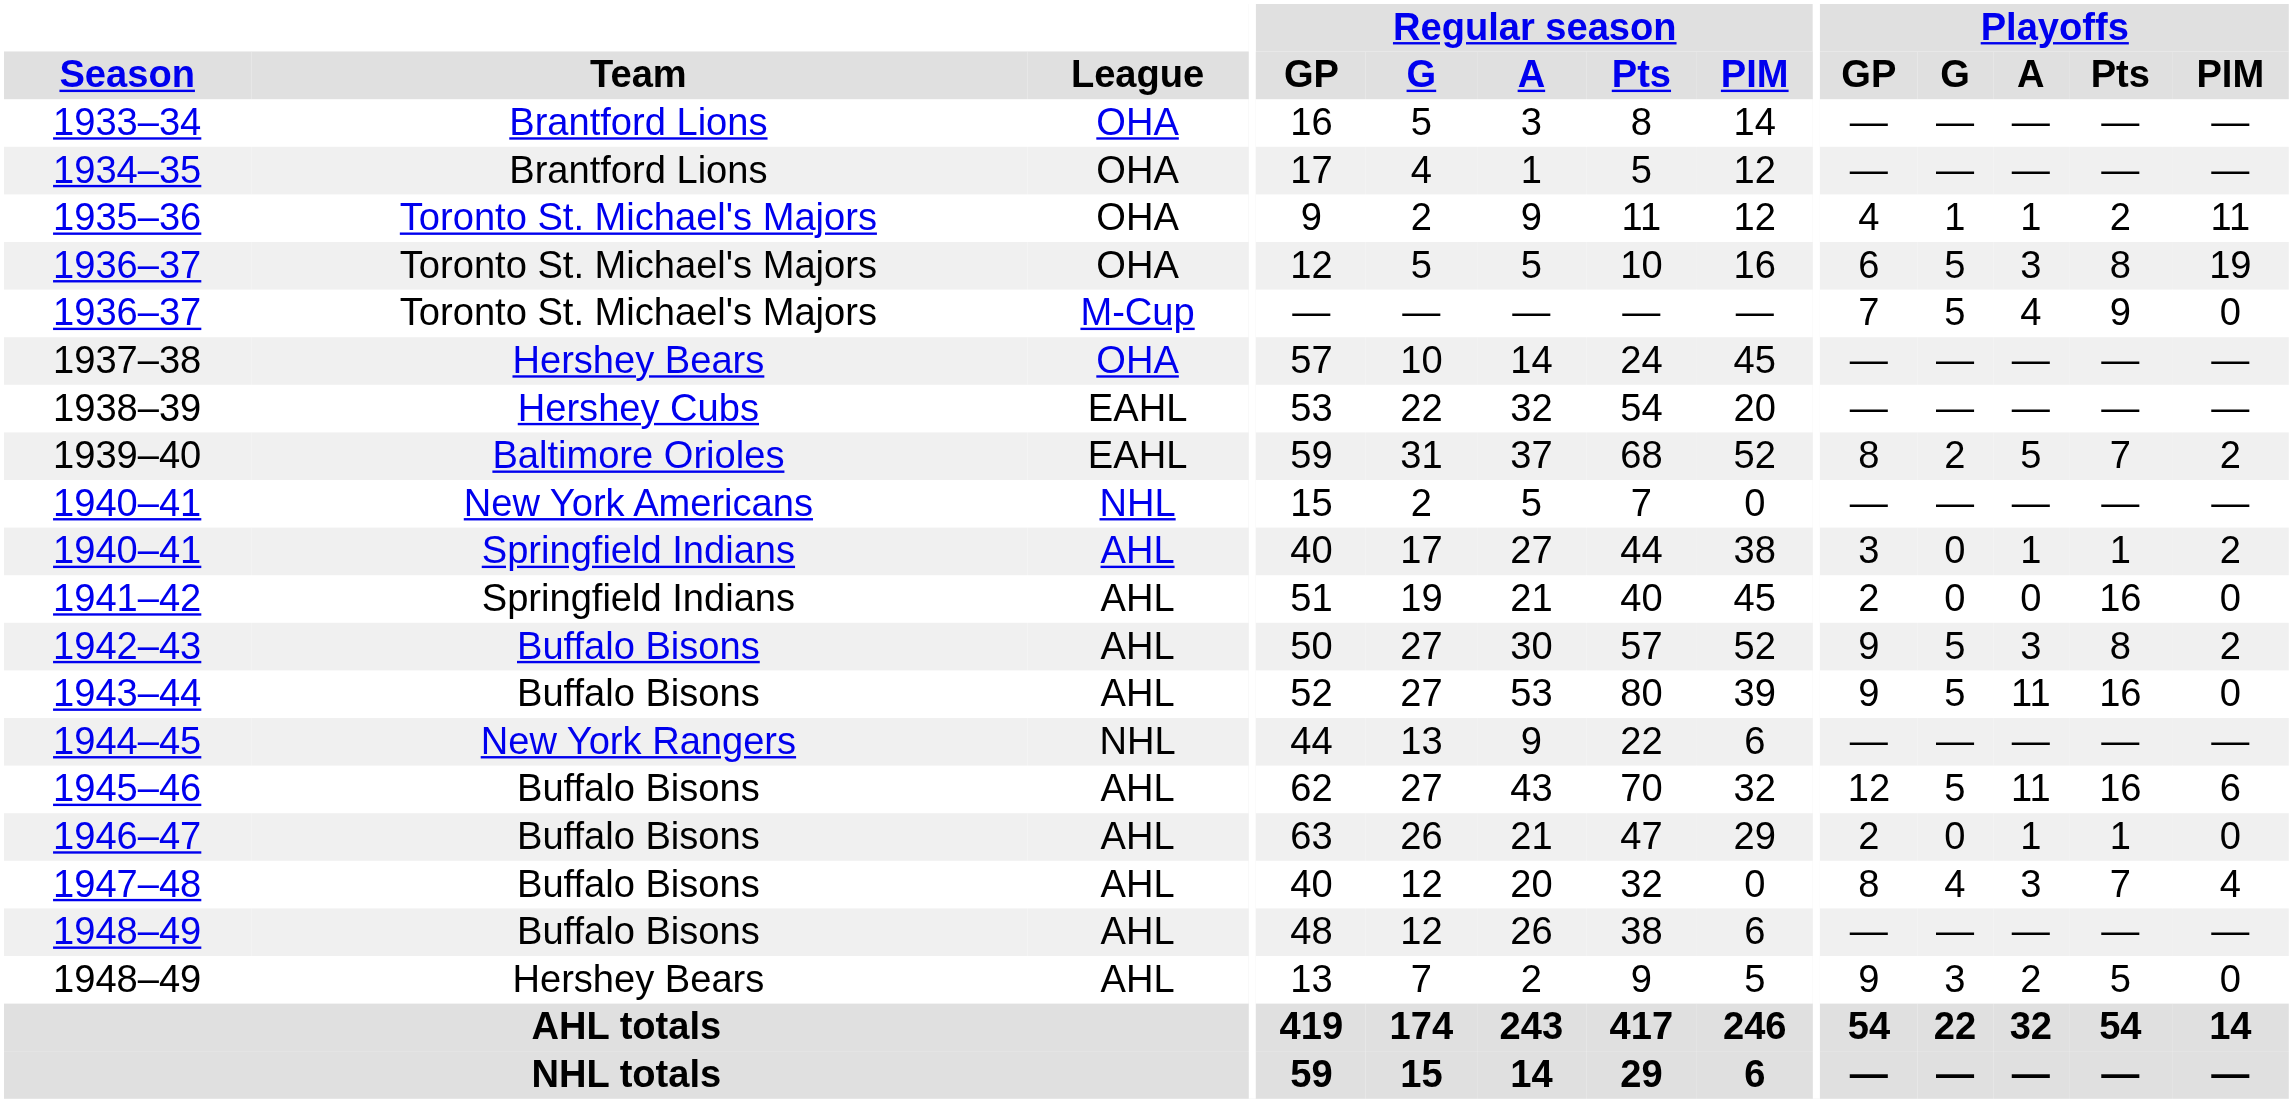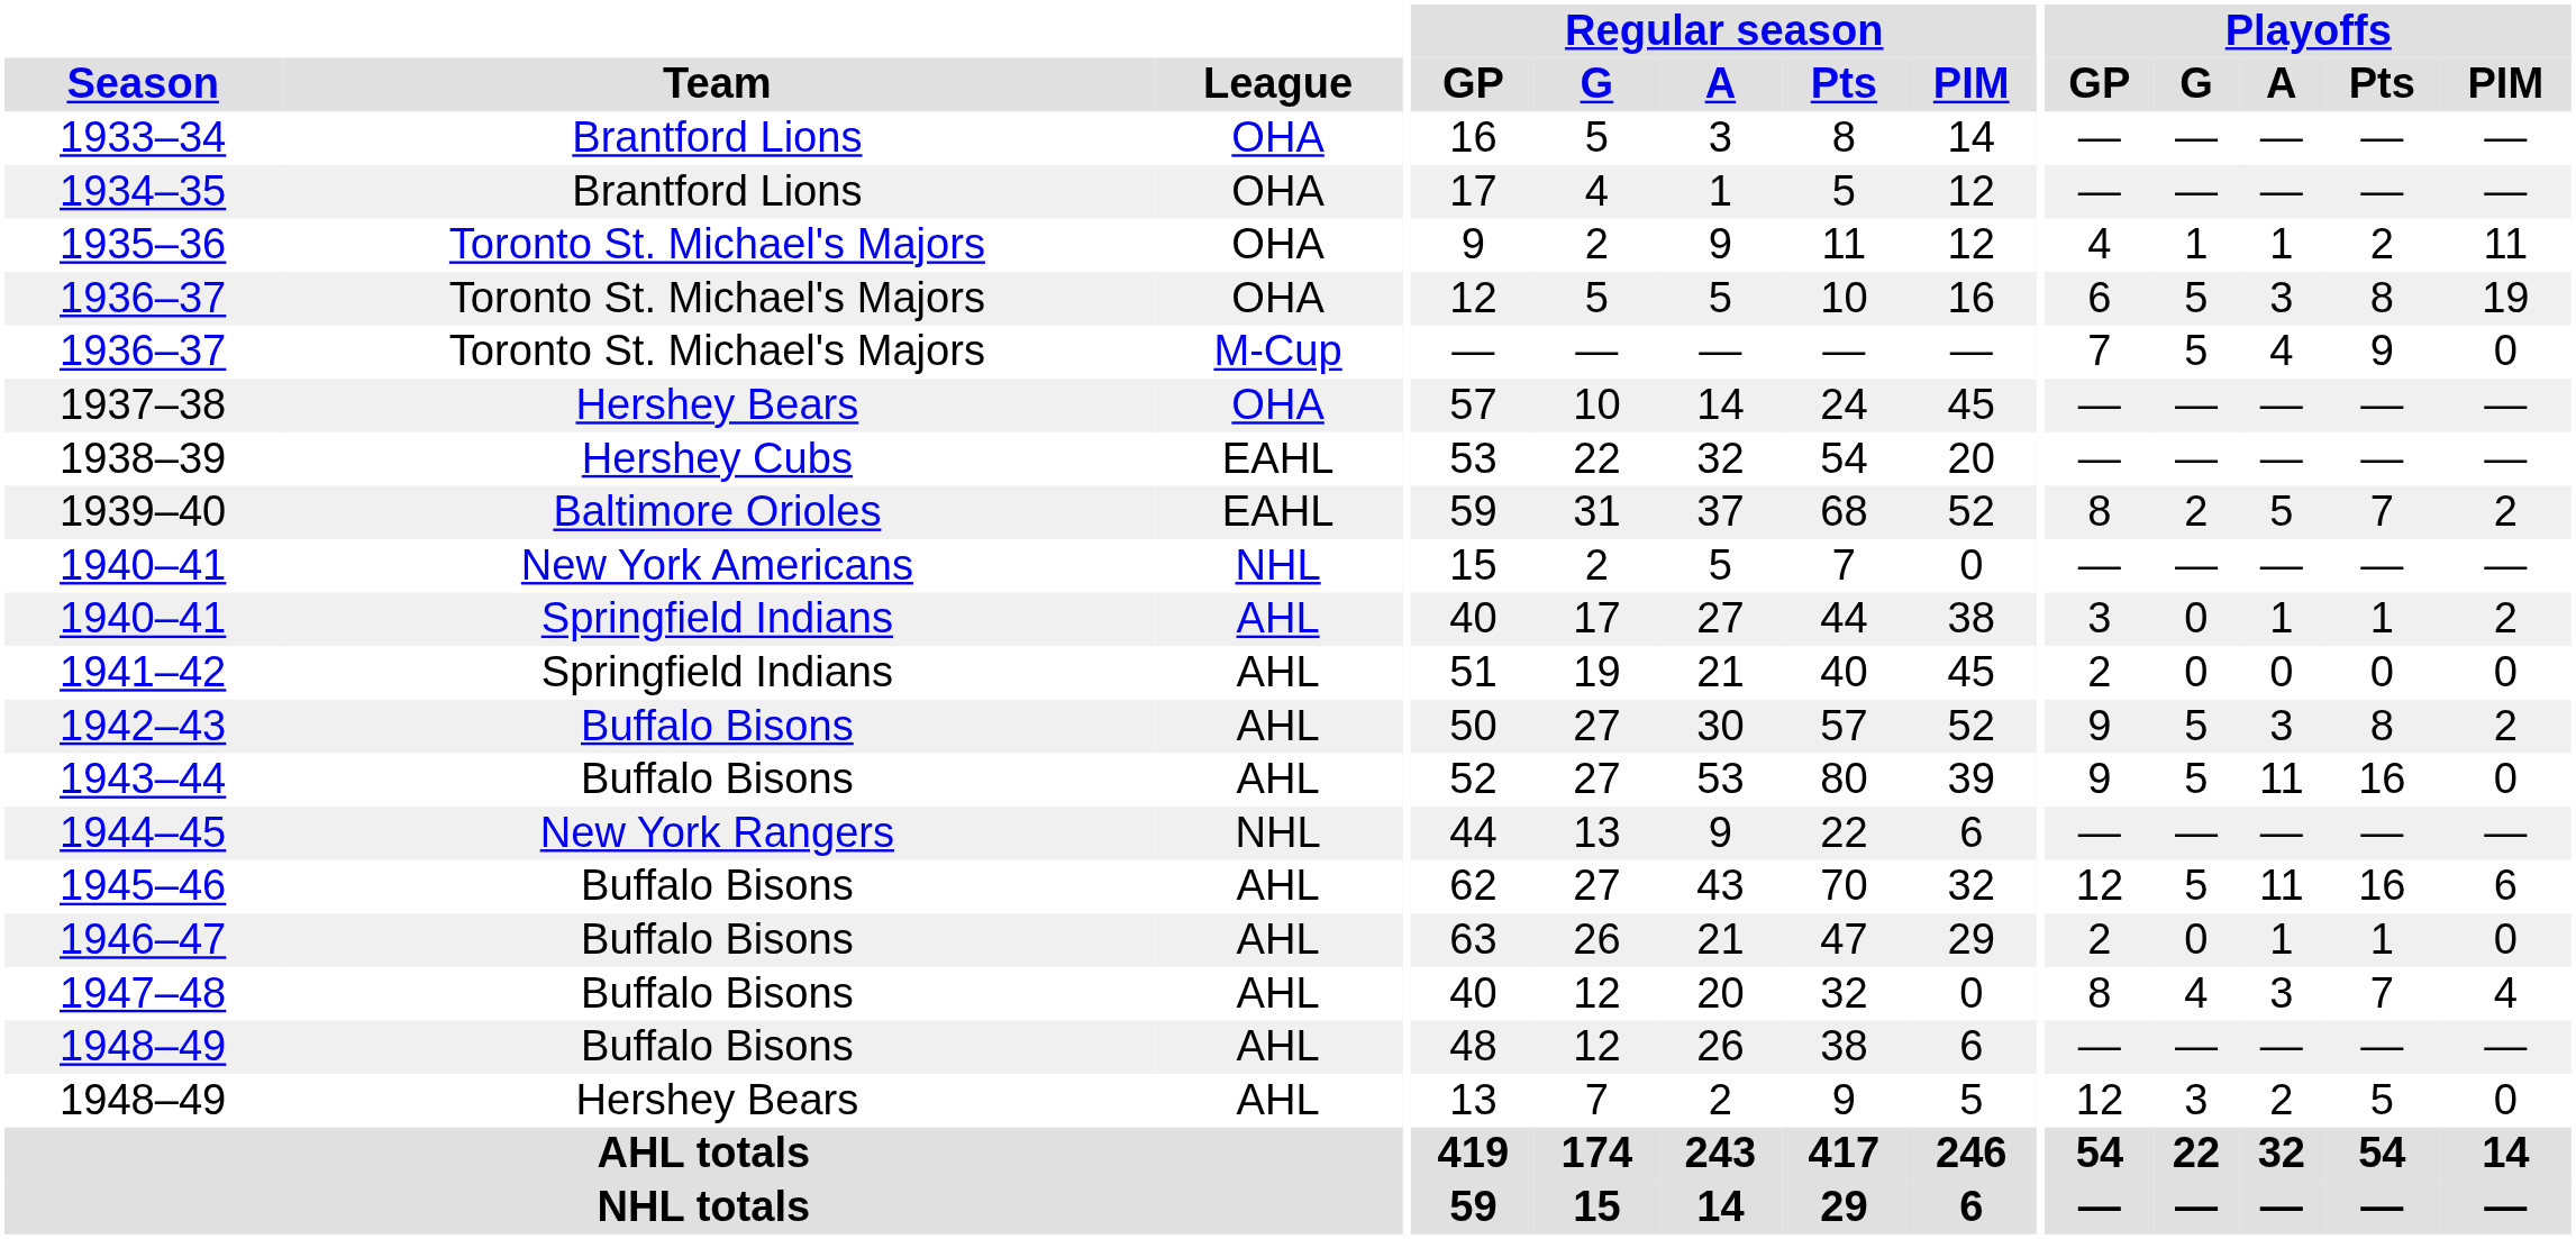1941–42 | Playoffs / Pts: 16 -> 0
1948–49 / Hershey Bears | Playoffs / GP: 9 -> 12
